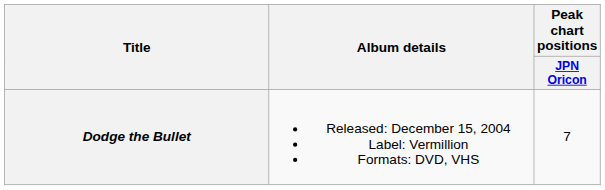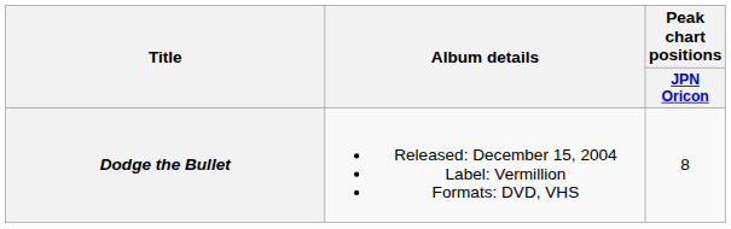Dodge the Bullet | Peak chart positions / JPN Oricon: 7 -> 8
